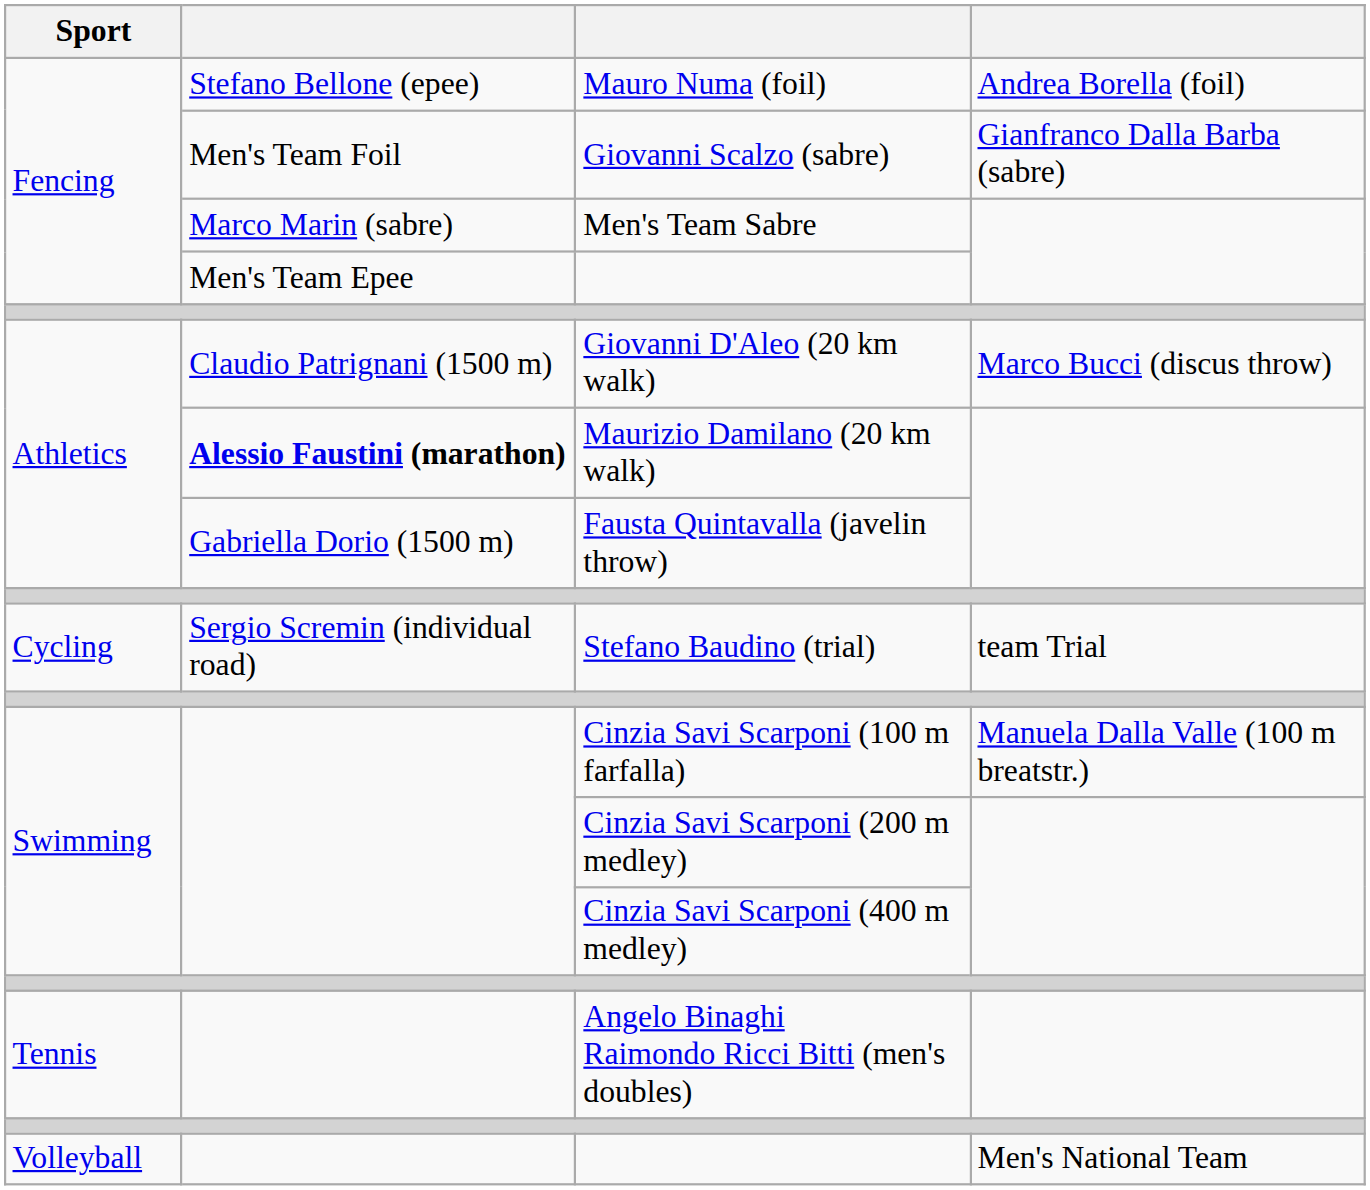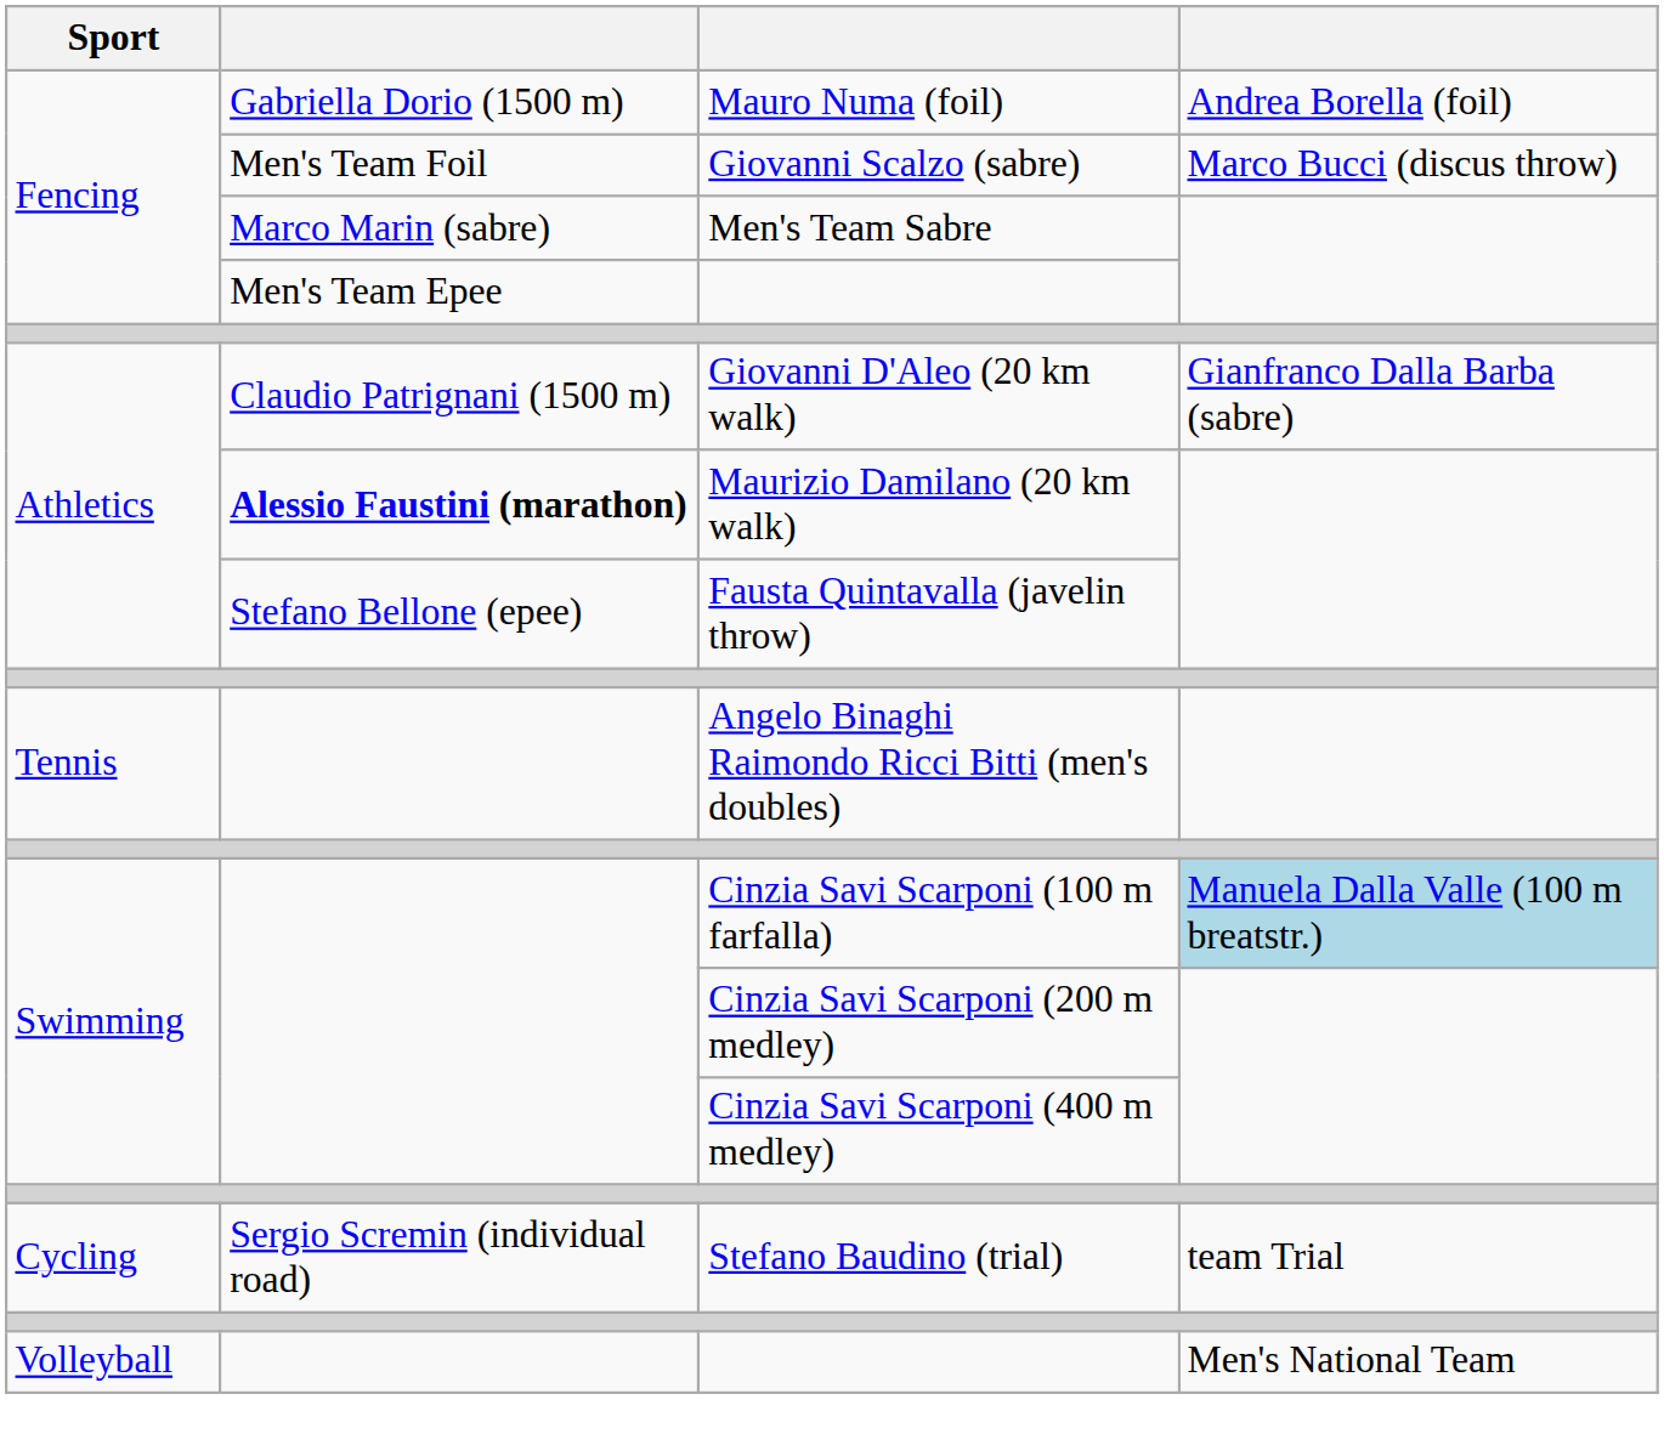Mauro Numa (foil) | column 2: Stefano Bellone (epee) -> Gabriella Dorio (1500 m)
Giovanni Scalzo (sabre) | column 4: Gianfranco Dalla Barba (sabre) -> Marco Bucci (discus throw)
Giovanni D'Aleo (20 km walk) | column 4: Marco Bucci (discus throw) -> Gianfranco Dalla Barba (sabre)
Fausta Quintavalla (javelin throw) | column 2: Gabriella Dorio (1500 m) -> Stefano Bellone (epee)
rows swapped: Stefano Baudino (trial) <-> Angelo Binaghi Raimondo Ricci Bitti (men's doubles)
Cinzia Savi Scarponi (100 m farfalla) | column 4: no background -> lightblue background
